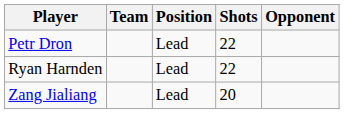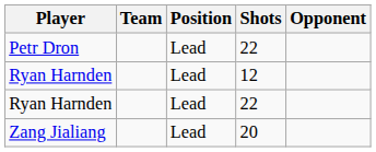+ row: Ryan Harnden | Lead | 12
